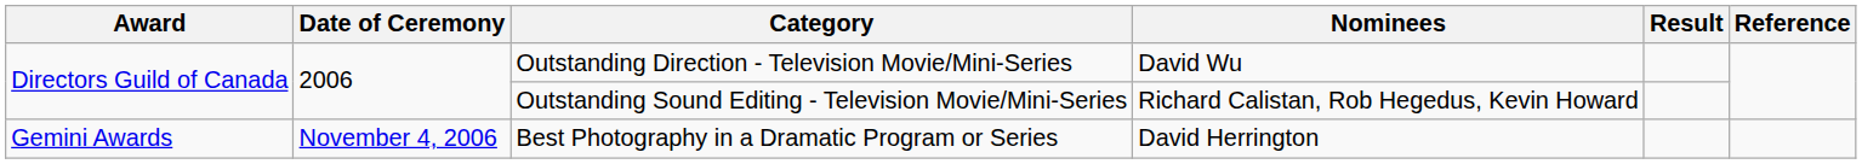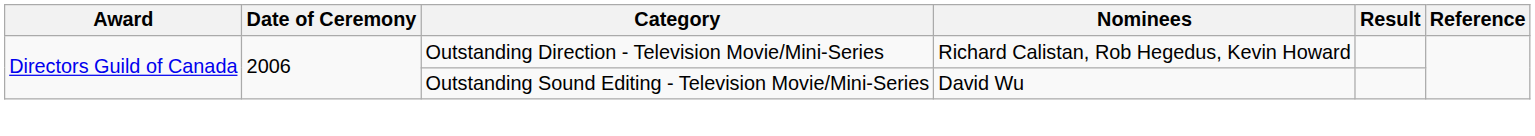Outstanding Direction - Television Movie/Mini-Series | Nominees: David Wu -> Richard Calistan, Rob Hegedus, Kevin Howard
Outstanding Sound Editing - Television Movie/Mini-Series | Nominees: Richard Calistan, Rob Hegedus, Kevin Howard -> David Wu
- row: Gemini Awards | November 4, 2006 | Best Photography in a Dramatic Program or Series | David Herrington
